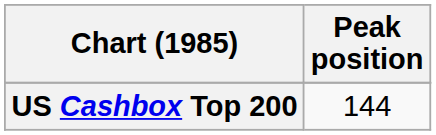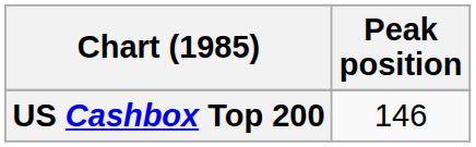US Cashbox Top 200 | Peak position: 144 -> 146
